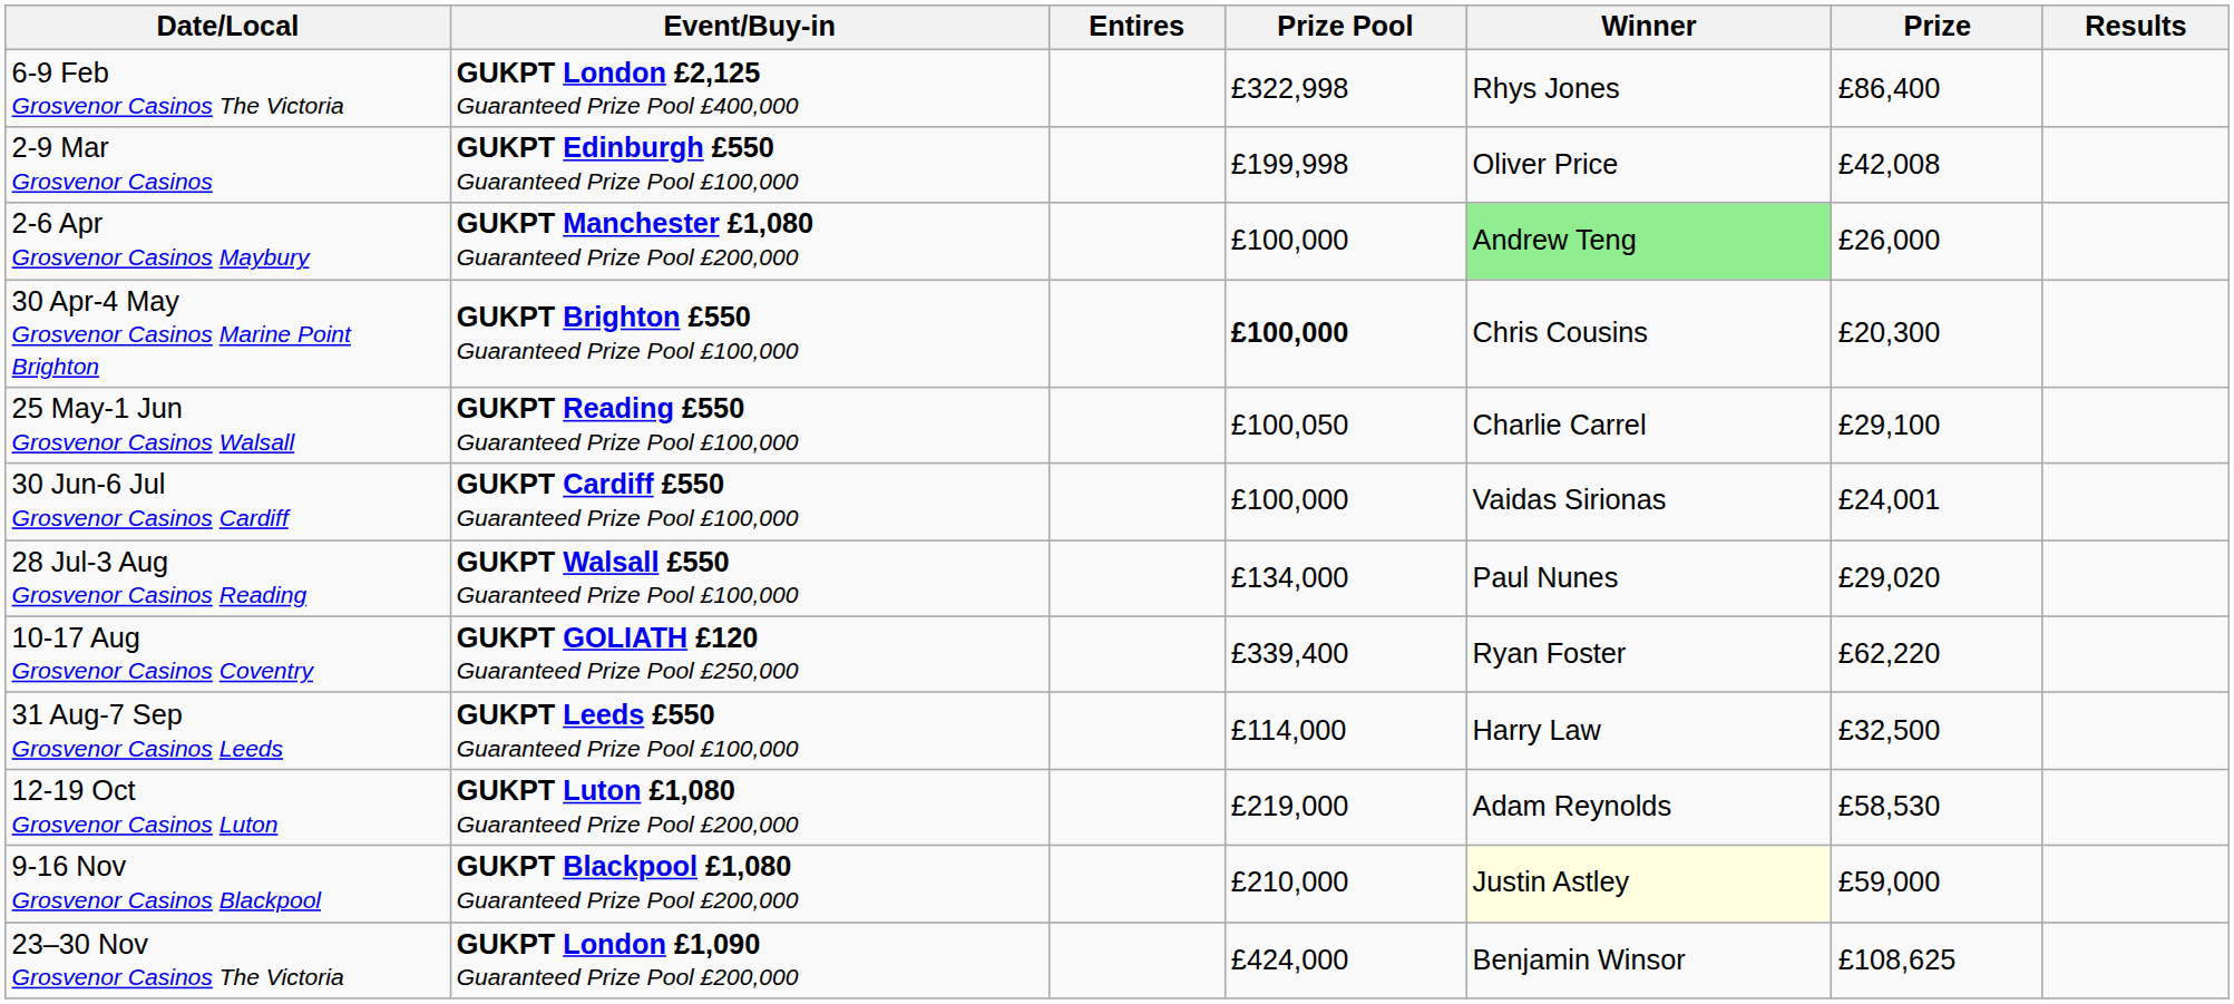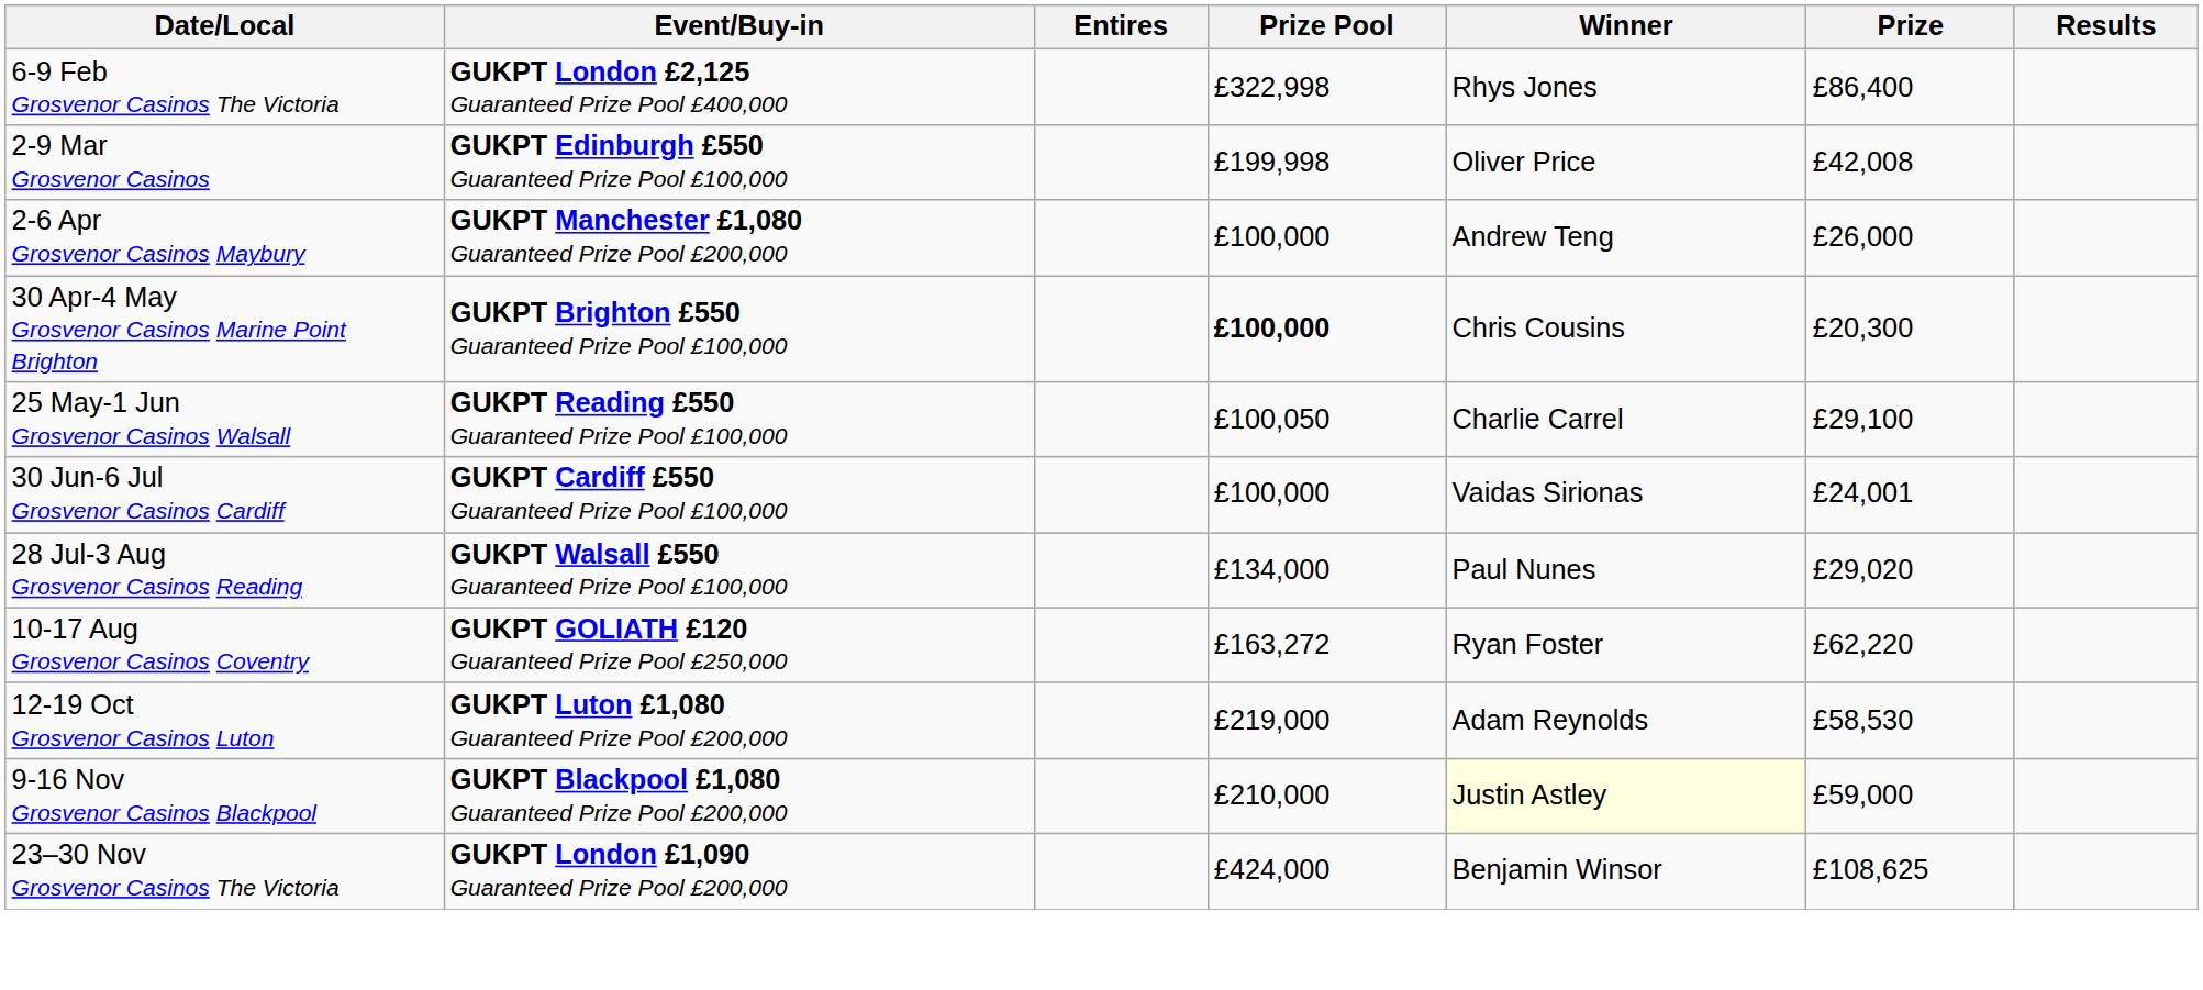2-6 Apr Grosvenor Casinos Maybury | Winner: lightgreen background -> no background
10-17 Aug Grosvenor Casinos Coventry | Prize Pool: £339,400 -> £163,272
- row: 31 Aug-7 Sep Grosvenor Casinos Leeds | GUKPT Leeds £550 Guaranteed Prize Pool £100,000 | £114,000 | Harry Law | £32,500
